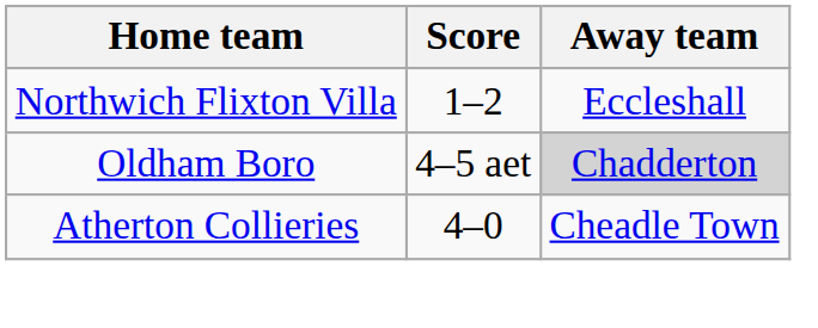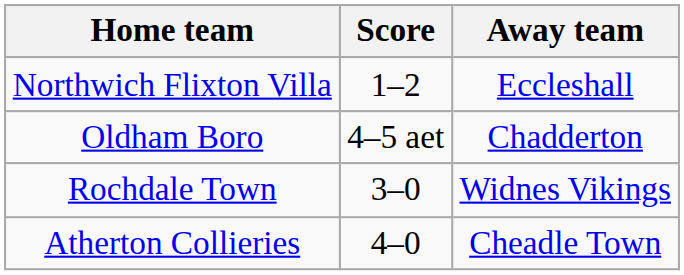Oldham Boro | Away team: lightgrey background -> no background
+ row: Rochdale Town | 3–0 | Widnes Vikings
